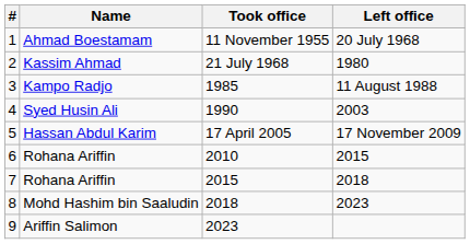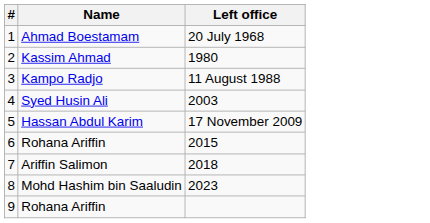- column: Took office | 11 November 1955 | 21 July 1968 | 1985 | 1990 | 17 April 2005 | 2010 | 2015 | 2018 | 2023
7 | Name: Rohana Ariffin -> Ariffin Salimon
9 | Name: Ariffin Salimon -> Rohana Ariffin
